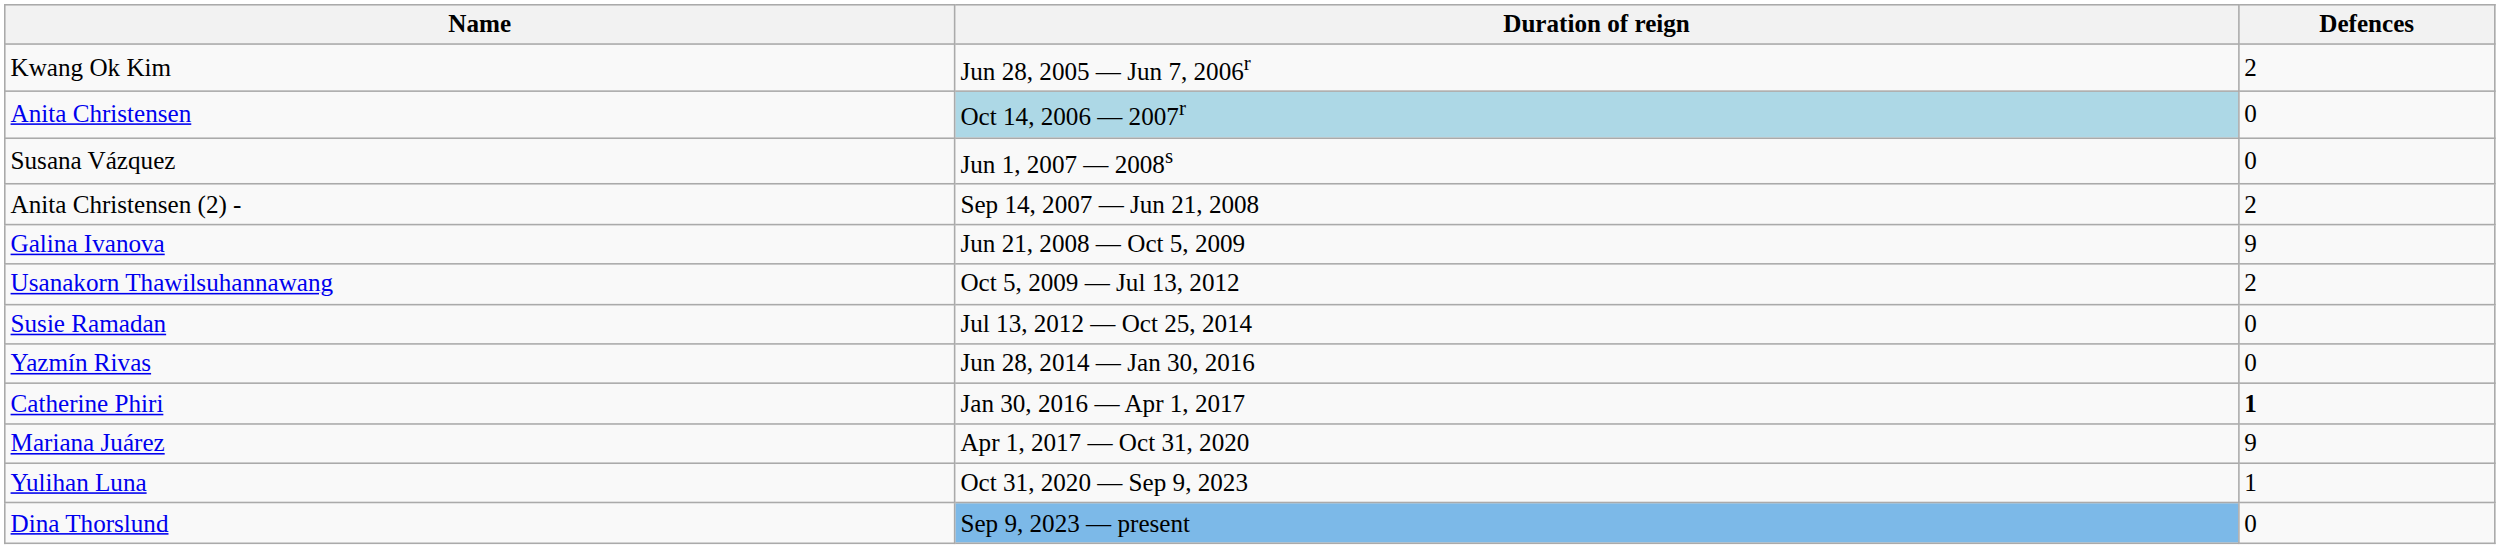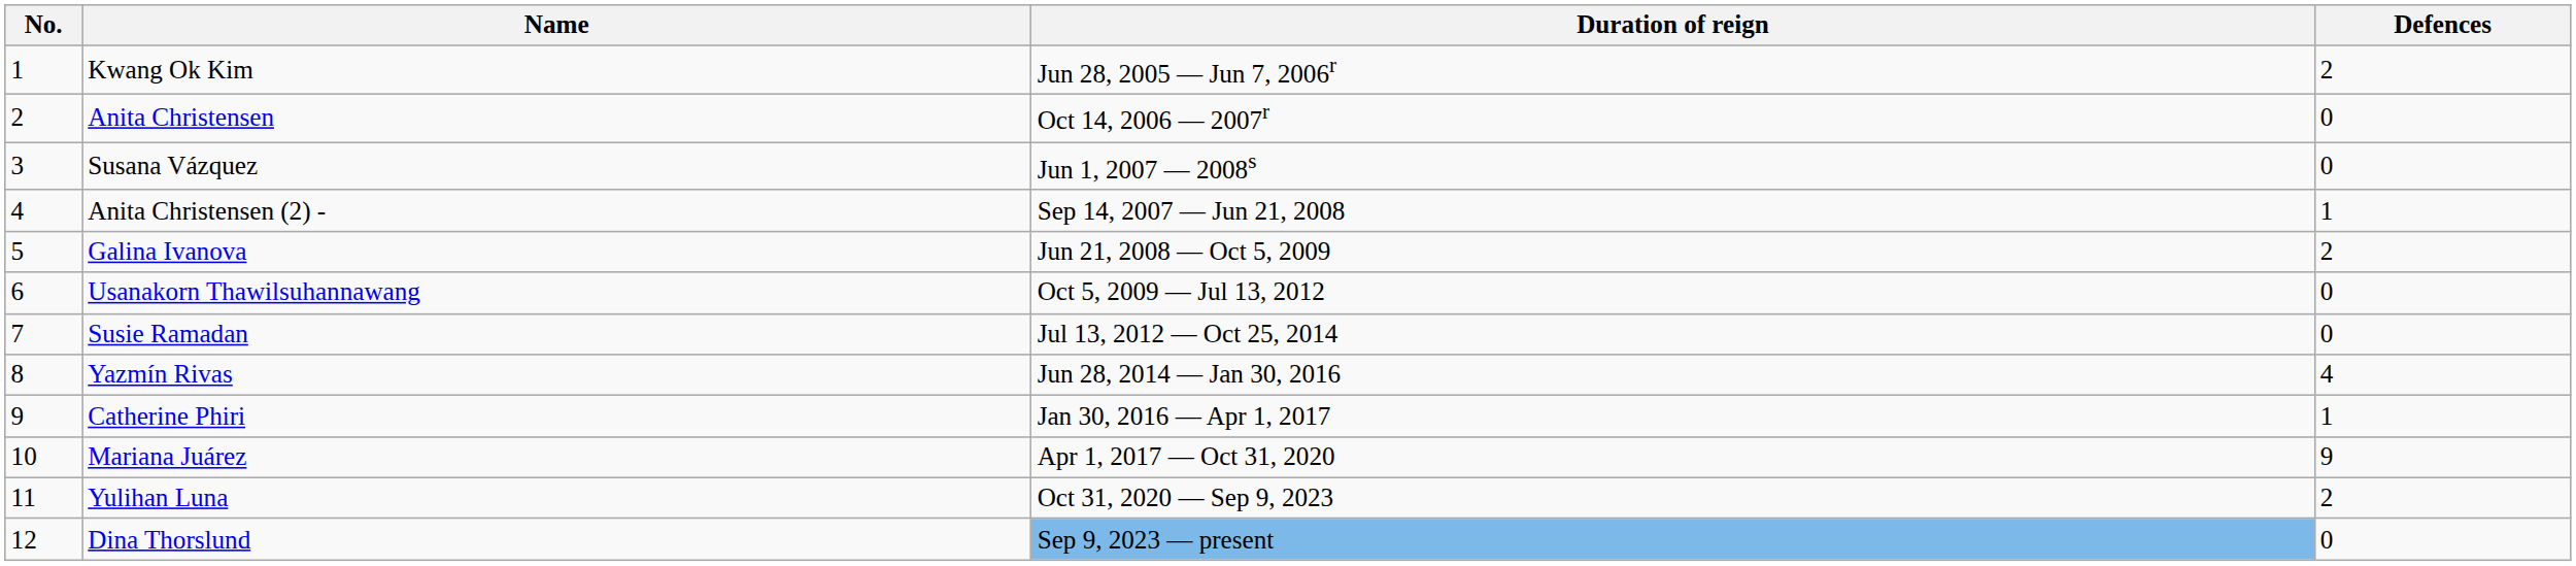+ column: No. | 1 | 2 | 3 | 4 | 5 | 6 | 7 | 8 | 9 | 10 | 11 | 12
Anita Christensen | Duration of reign: lightblue background -> no background
Anita Christensen (2) - | Defences: 2 -> 1
Galina Ivanova | Defences: 9 -> 2
Usanakorn Thawilsuhannawang | Defences: 2 -> 0
Yazmín Rivas | Defences: 0 -> 4
Catherine Phiri | Defences: bold -> normal
Yulihan Luna | Defences: 1 -> 2
